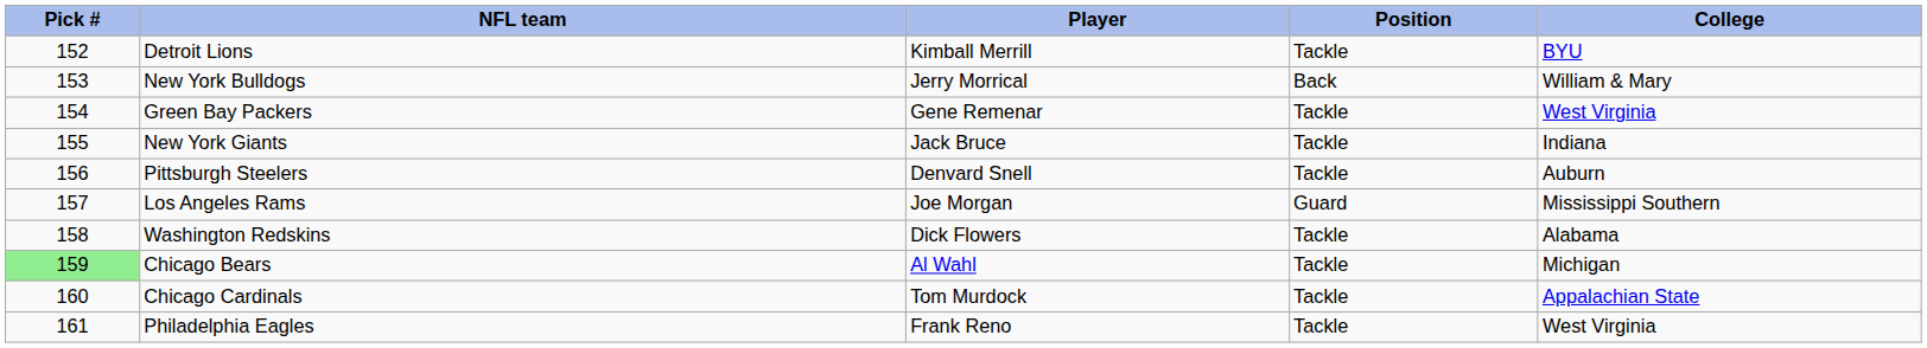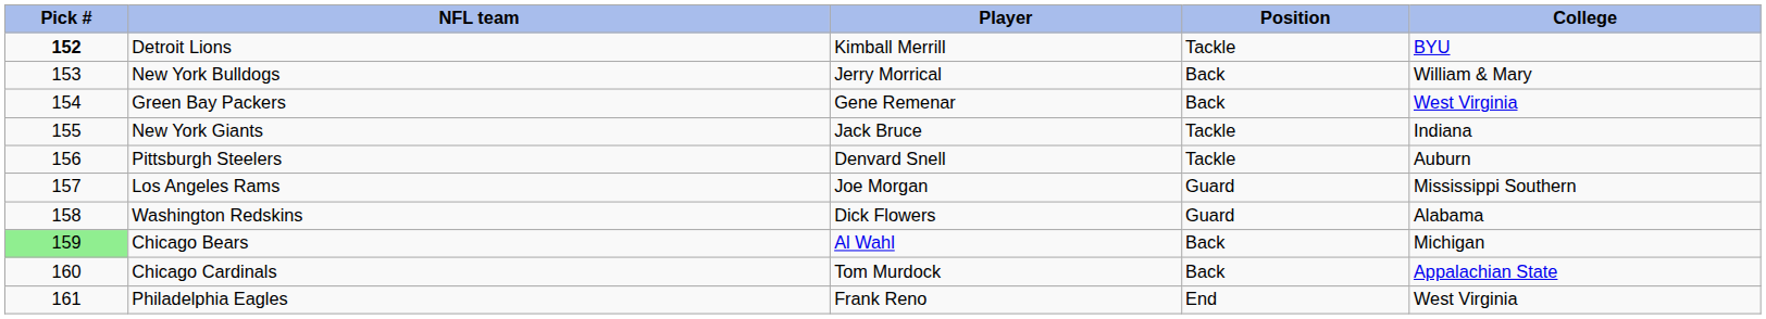Detroit Lions | Pick #: normal -> bold
Green Bay Packers | Position: Tackle -> Back
Washington Redskins | Position: Tackle -> Guard
Chicago Bears | Position: Tackle -> Back
Chicago Cardinals | Position: Tackle -> Back
Philadelphia Eagles | Position: Tackle -> End
